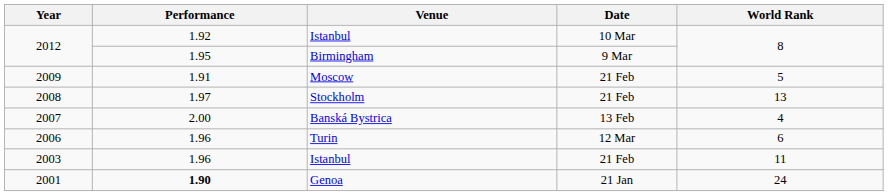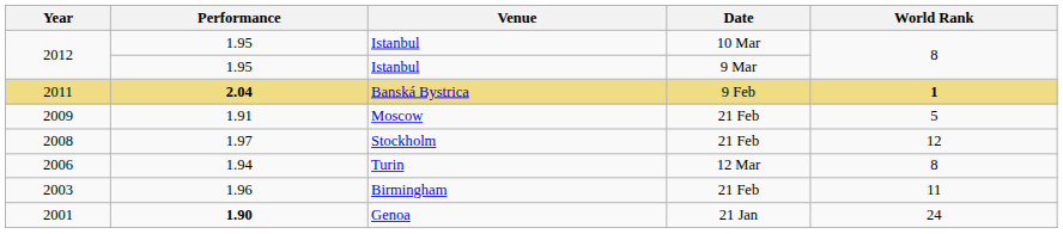2012 / 10 Mar | Performance: 1.92 -> 1.95
2012 / 9 Mar | Venue: Birmingham -> Istanbul
+ row: 2011 | 2.04 | Banská Bystrica | 9 Feb | 1
2008 | World Rank: 13 -> 12
- row: 2007 | 2.00 | Banská Bystrica | 13 Feb | 4
2006 | Performance: 1.96 -> 1.94
2006 | World Rank: 6 -> 8
2003 | Venue: Istanbul -> Birmingham
